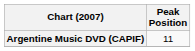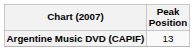Argentine Music DVD (CAPIF) | Peak Position: 11 -> 13
